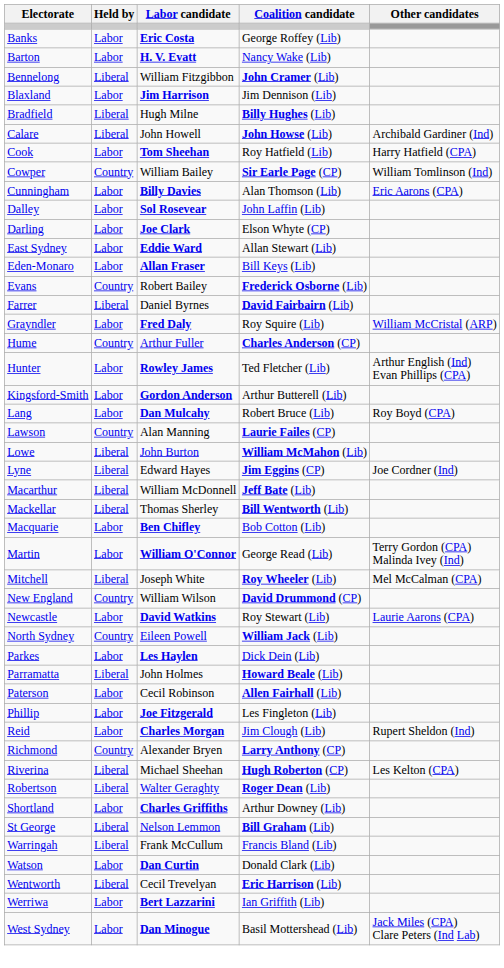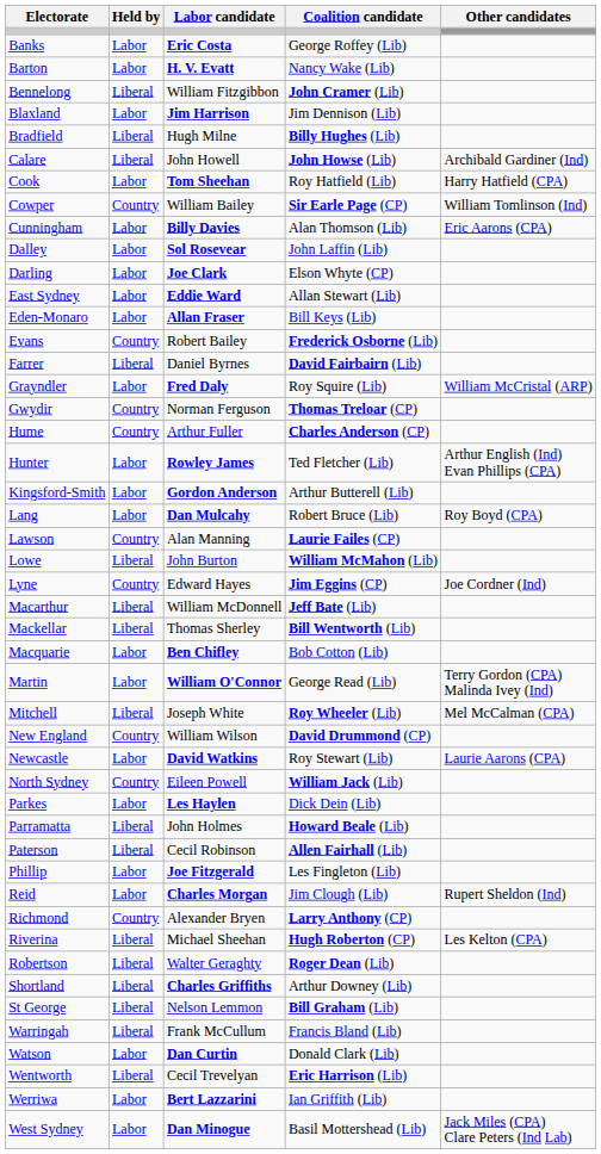+ row: Gwydir | Country | Norman Ferguson | Thomas Treloar (CP)
Lyne | Held by: Liberal -> Country
Paterson | Held by: Labor -> Liberal
Shortland | Held by: Labor -> Liberal
